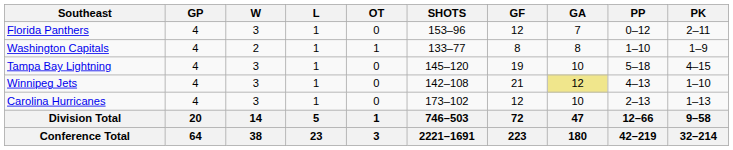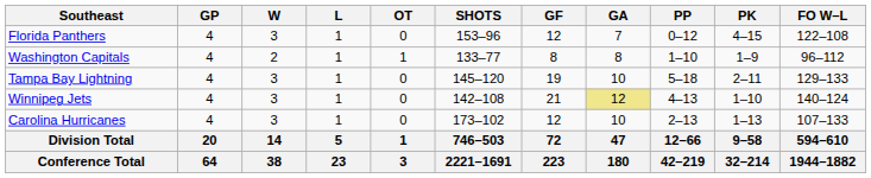+ column: FO W–L | 122–108 | 96–112 | 129–133 | 140–124 | 107–133 | 594–610 | 1944–1882
Florida Panthers | PK: 2–11 -> 4–15
Tampa Bay Lightning | PK: 4–15 -> 2–11
